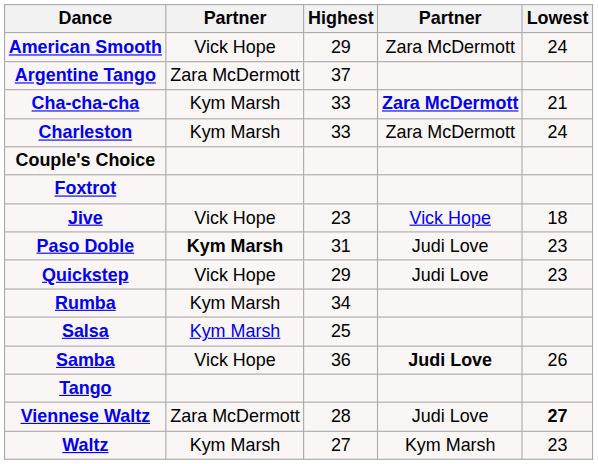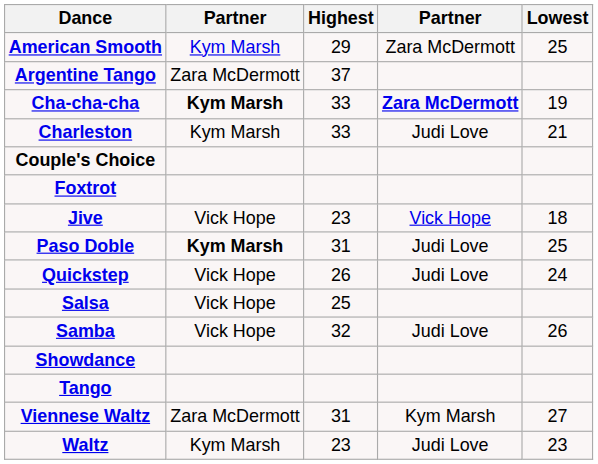American Smooth | column 2: Vick Hope -> Kym Marsh
American Smooth | Lowest: 24 -> 25
Cha-cha-cha | column 2: normal -> bold
Cha-cha-cha | Lowest: 21 -> 19
Charleston | column 4: Zara McDermott -> Judi Love
Charleston | Lowest: 24 -> 21
Paso Doble | Lowest: 23 -> 25
Quickstep | Highest: 29 -> 26
Quickstep | Lowest: 23 -> 24
- row: Rumba | Kym Marsh | 34
Salsa | column 2: Kym Marsh -> Vick Hope
Samba | Highest: 36 -> 32
Samba | column 4: bold -> normal
+ row: Showdance
Viennese Waltz | Highest: 28 -> 31
Viennese Waltz | column 4: Judi Love -> Kym Marsh
Viennese Waltz | Lowest: bold -> normal
Waltz | Highest: 27 -> 23
Waltz | column 4: Kym Marsh -> Judi Love
